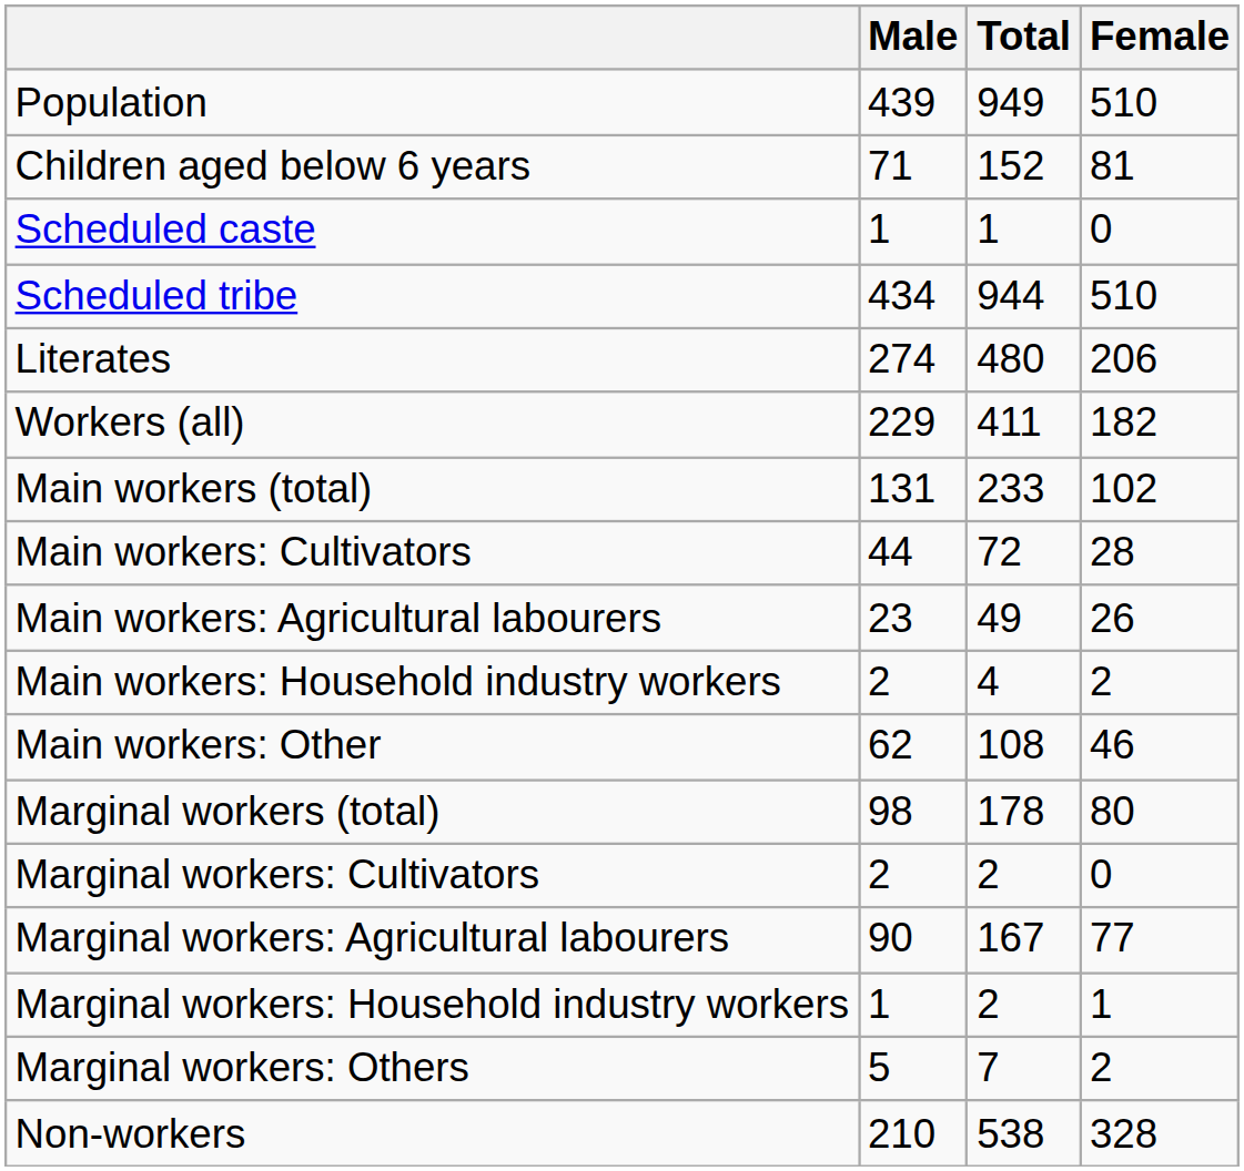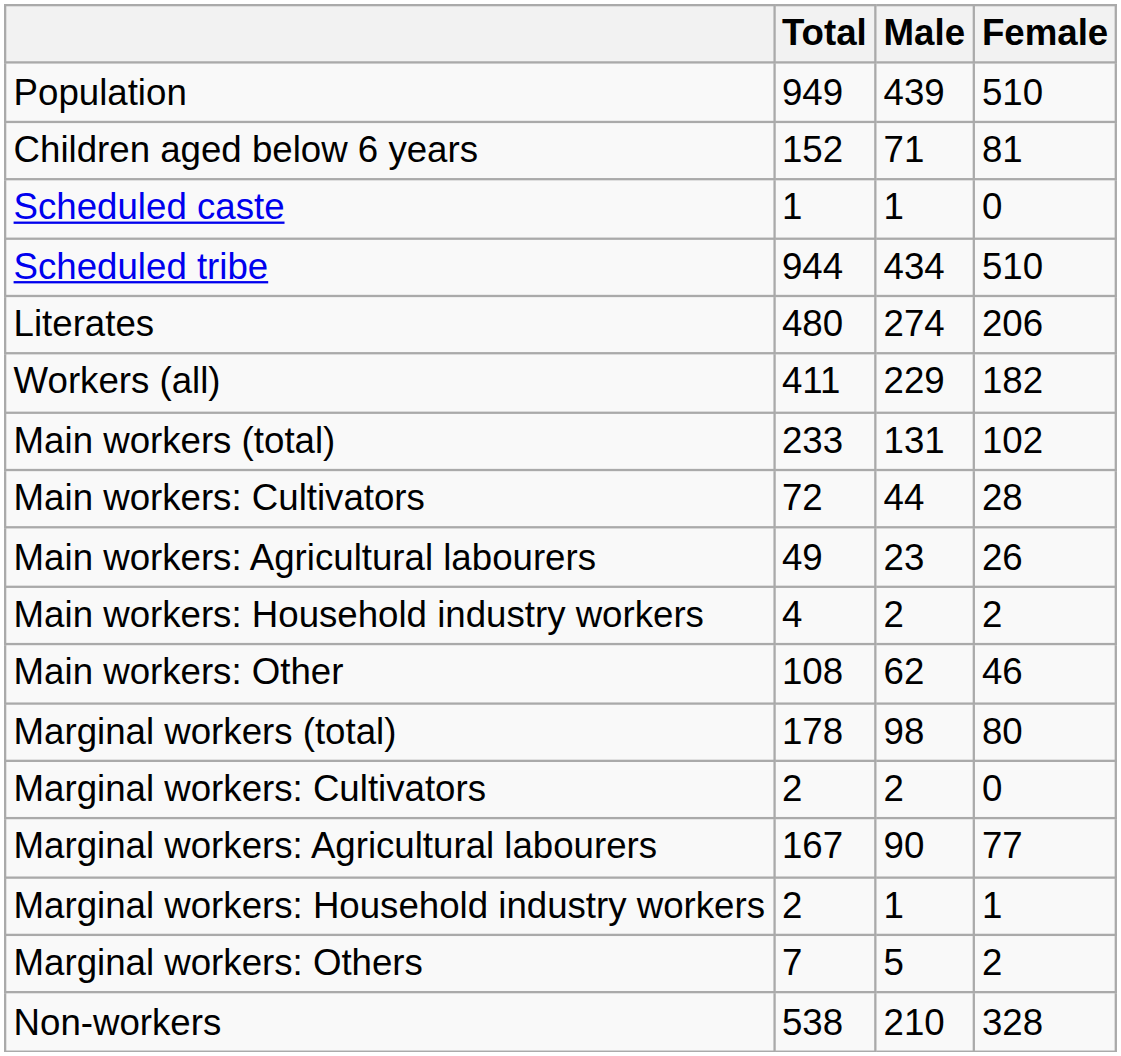columns swapped: Total <-> Male
